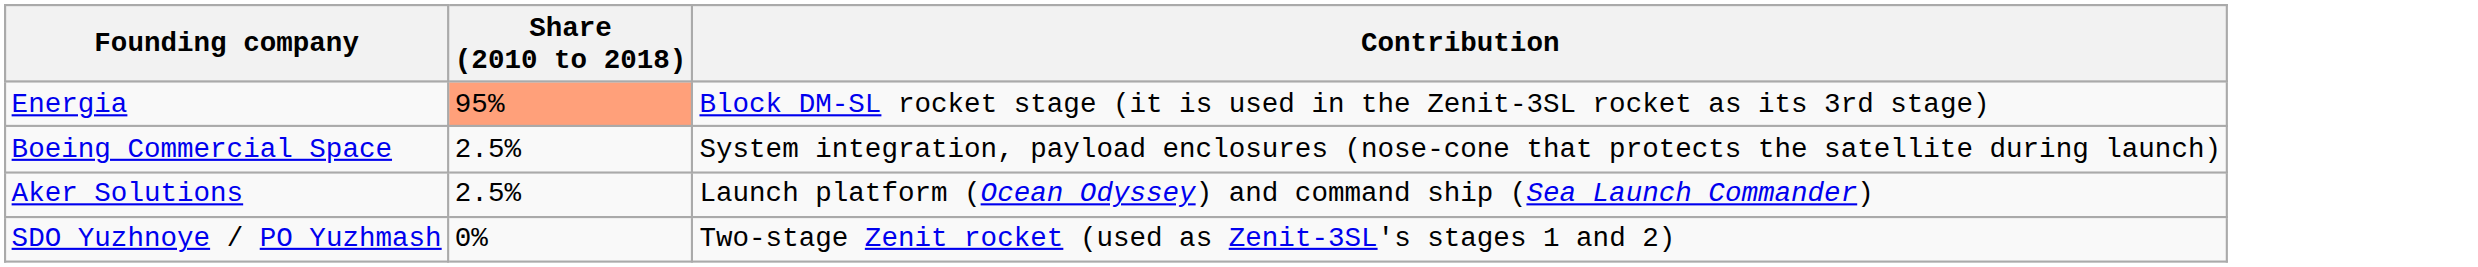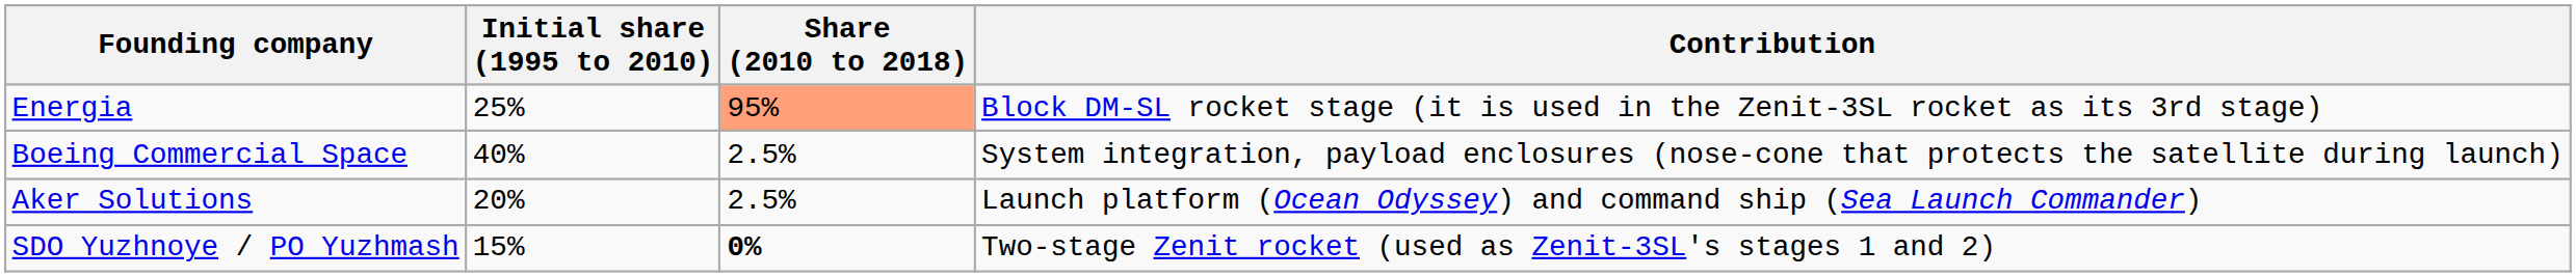+ column: Initial share (1995 to 2010) | 25% | 40% | 20% | 15%
SDO Yuzhnoye / PO Yuzhmash | Share (2010 to 2018): normal -> bold
